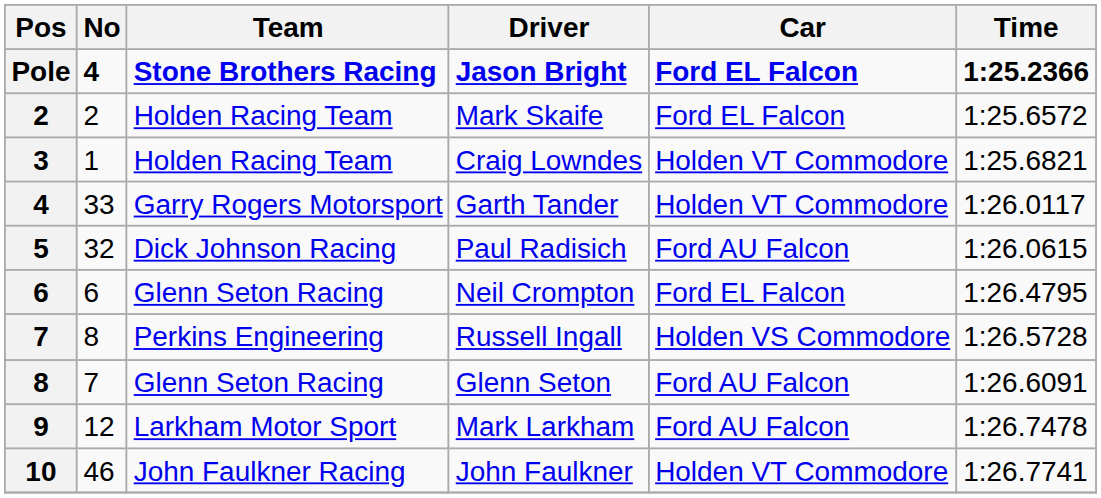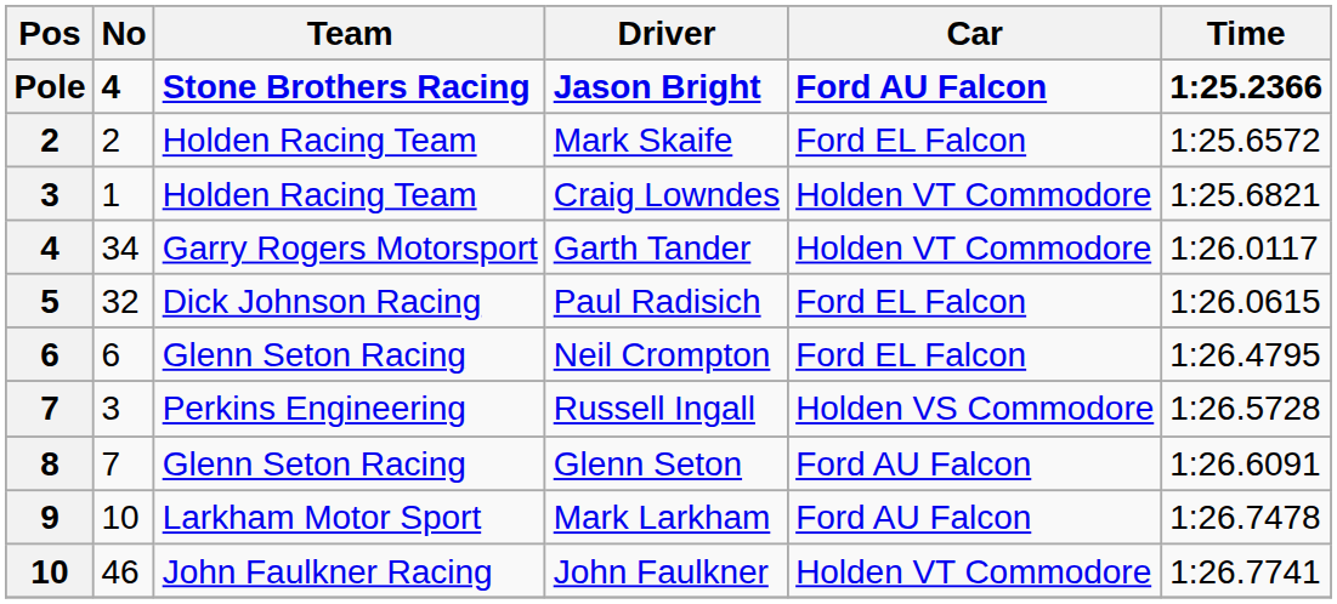Jason Bright | Car: Ford EL Falcon -> Ford AU Falcon
Garth Tander | No: 33 -> 34
Paul Radisich | Car: Ford AU Falcon -> Ford EL Falcon
Russell Ingall | No: 8 -> 3
Mark Larkham | No: 12 -> 10
